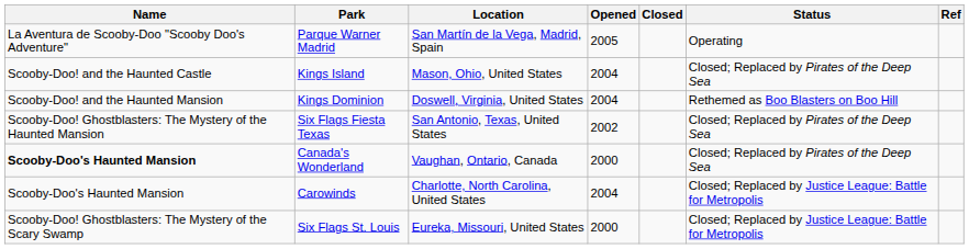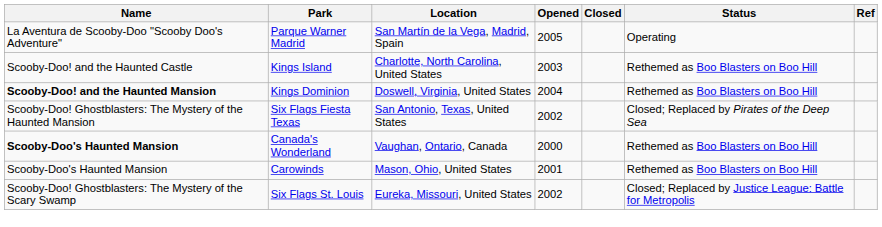Kings Island | Location: Mason, Ohio, United States -> Charlotte, North Carolina, United States
Kings Island | Opened: 2004 -> 2003
Kings Island | Status: Closed; Replaced by Pirates of the Deep Sea -> Rethemed as Boo Blasters on Boo Hill
Kings Dominion | Name: normal -> bold
Canada's Wonderland | Status: Closed; Replaced by Pirates of the Deep Sea -> Rethemed as Boo Blasters on Boo Hill
Carowinds | Location: Charlotte, North Carolina, United States -> Mason, Ohio, United States
Carowinds | Opened: 2004 -> 2001
Carowinds | Status: Closed; Replaced by Justice League: Battle for Metropolis -> Rethemed as Boo Blasters on Boo Hill
Six Flags St. Louis | Opened: 2000 -> 2002
